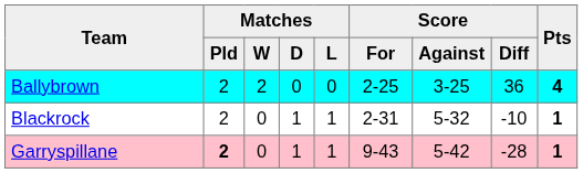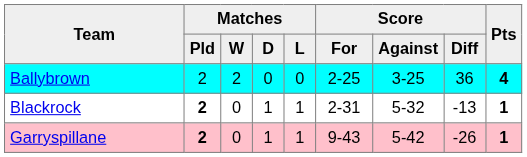Blackrock | Matches / Pld: normal -> bold
Blackrock | Score / Diff: -10 -> -13
Garryspillane | Score / Diff: -28 -> -26
